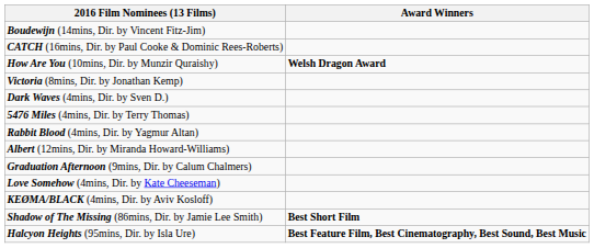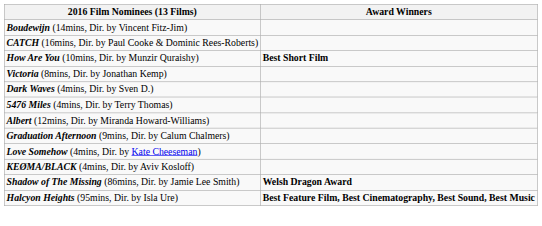How Are You (10mins, Dir. by Munzir Quraishy) | Award Winners: Welsh Dragon Award -> Best Short Film
- row: Rabbit Blood (4mins, Dir. by Yagmur Altan)
Shadow of The Missing (86mins, Dir. by Jamie Lee Smith) | Award Winners: Best Short Film -> Welsh Dragon Award
